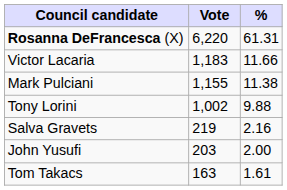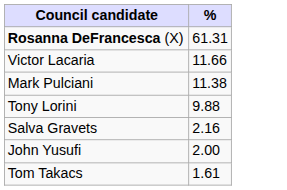- column: Vote | 6,220 | 1,183 | 1,155 | 1,002 | 219 | 203 | 163
